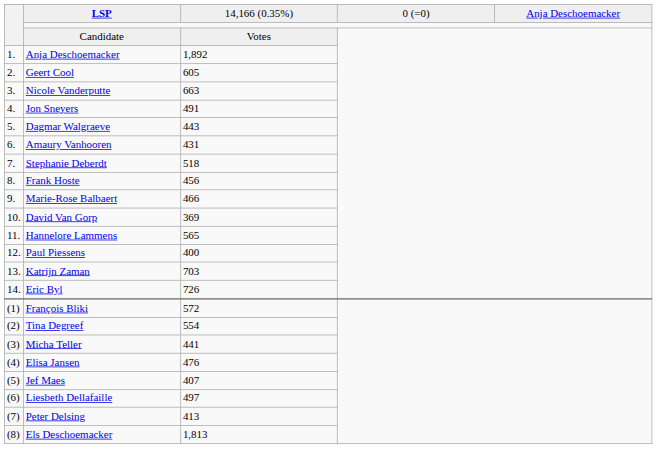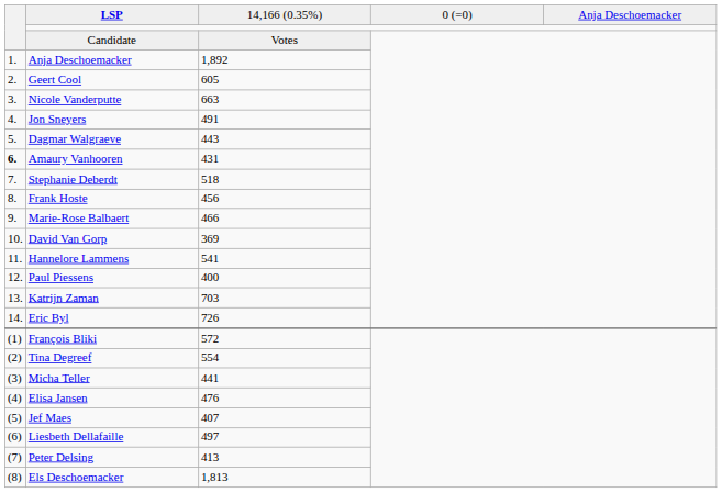Amaury Vanhooren | column 1: normal -> bold
Hannelore Lammens | column 3: 565 -> 541
